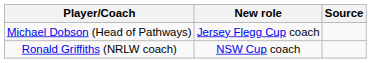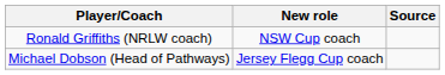rows swapped: Michael Dobson (Head of Pathways) <-> Ronald Griffiths (NRLW coach)
